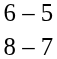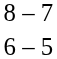rows swapped: 6 – 5 <-> 8 – 7
